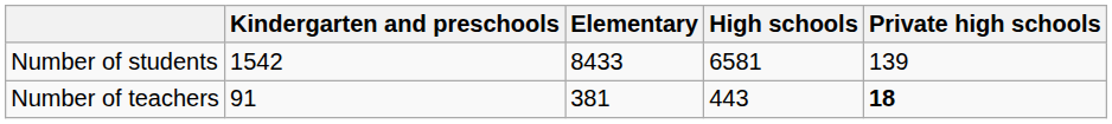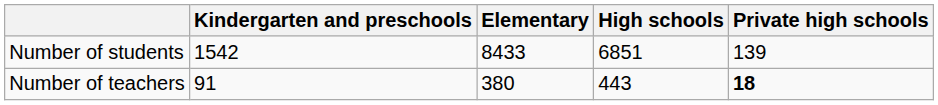Number of students | High schools: 6581 -> 6851
Number of teachers | Elementary: 381 -> 380
